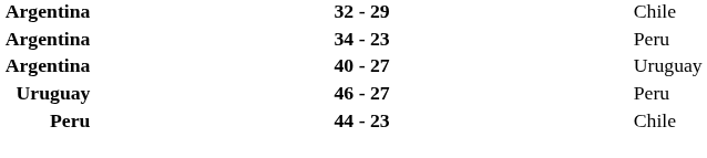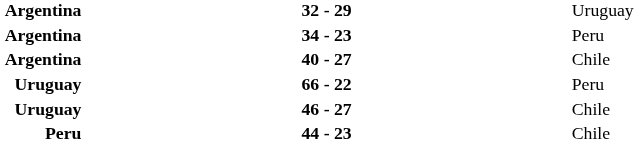32 - 29 | column 3: Chile -> Uruguay
40 - 27 | column 3: Uruguay -> Chile
+ row: Uruguay | 66 - 22 | Peru
46 - 27 | column 3: Peru -> Chile
